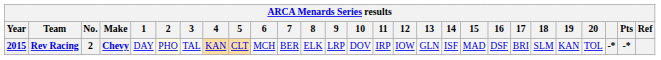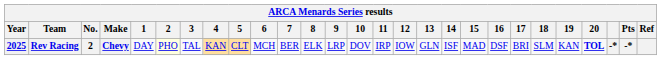Rev Racing | Year: 2015 -> 2025
Rev Racing | 20: normal -> bold
